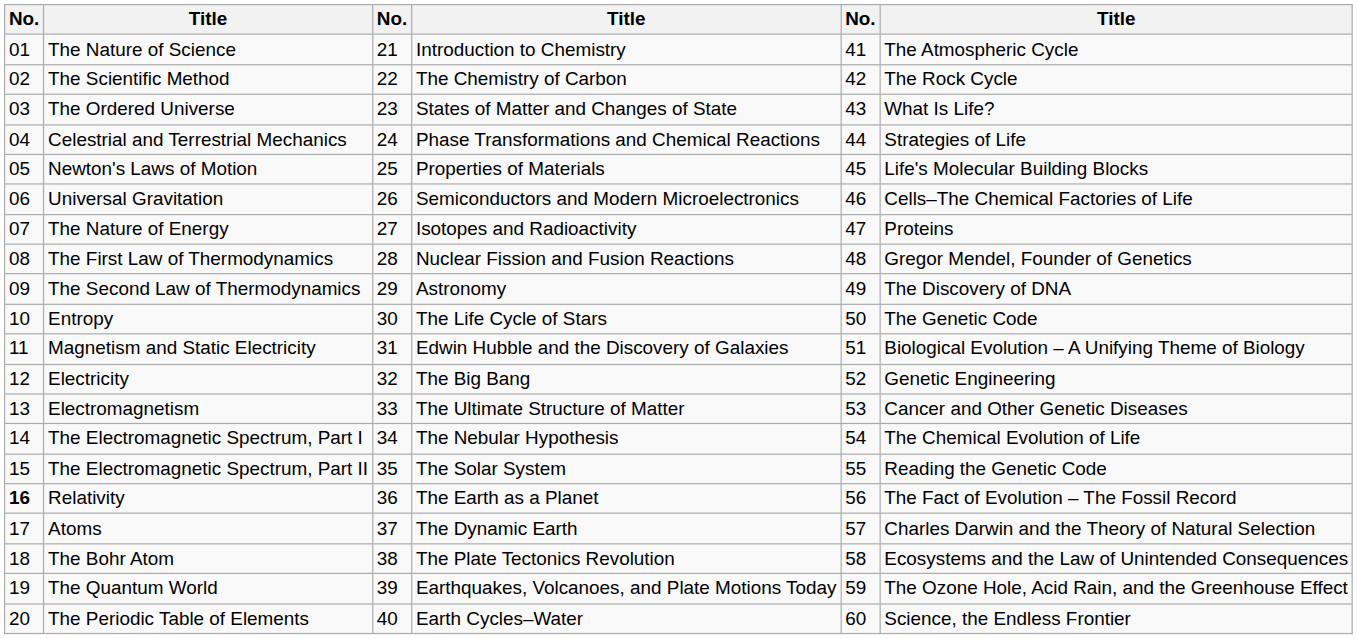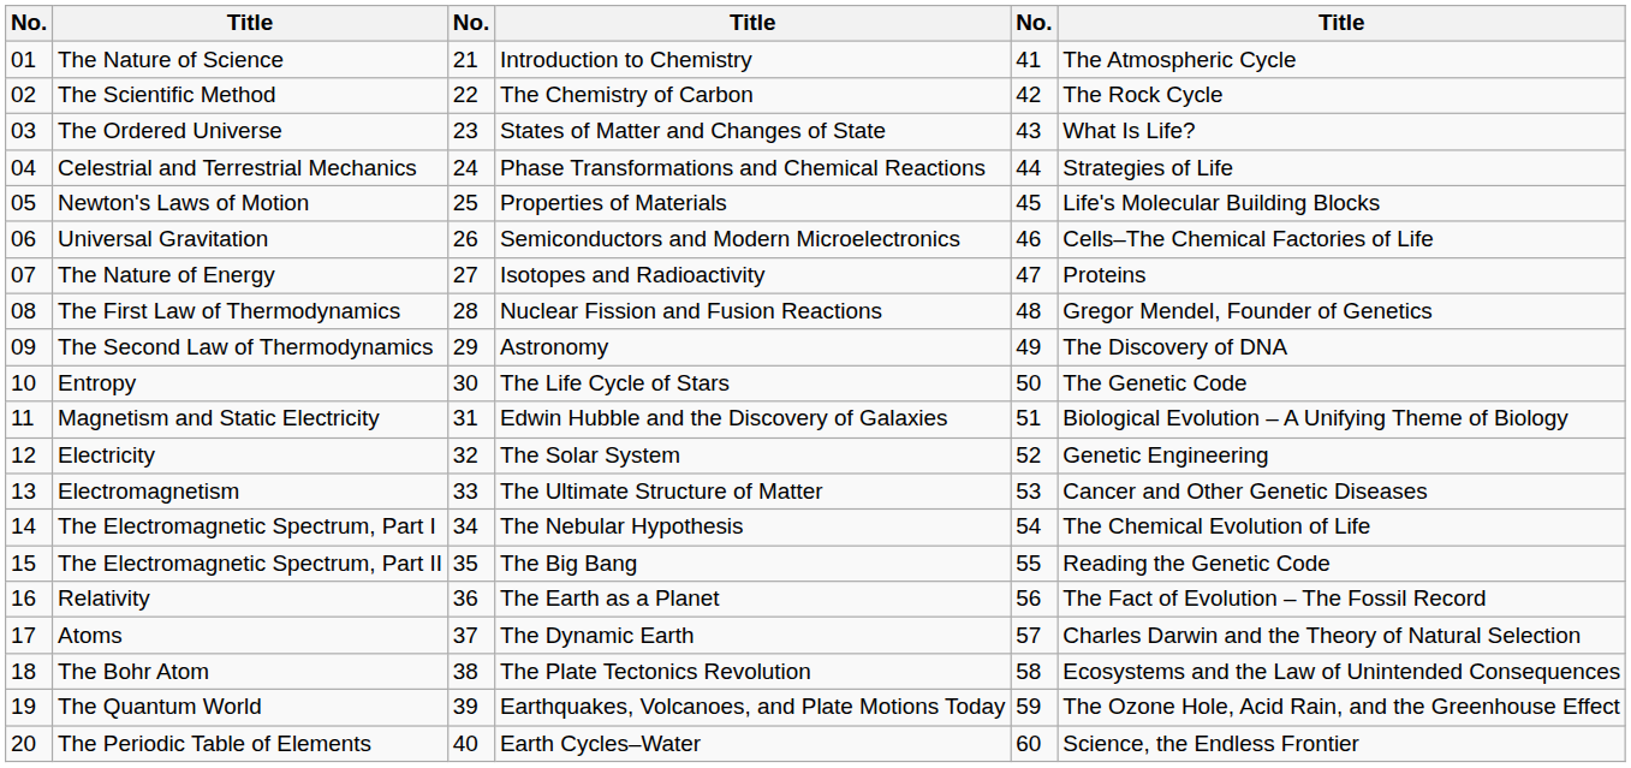Electricity | column 4: The Big Bang -> The Solar System
The Electromagnetic Spectrum, Part II | column 4: The Solar System -> The Big Bang
Relativity | column 1: bold -> normal
